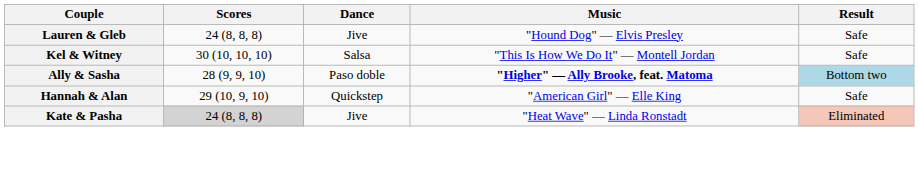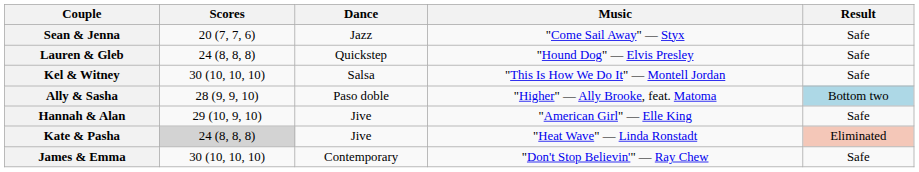+ row: Sean & Jenna | 20 (7, 7, 6) | Jazz | "Come Sail Away" — Styx | Safe
Lauren & Gleb | Dance: Jive -> Quickstep
Ally & Sasha | Music: bold -> normal
Hannah & Alan | Dance: Quickstep -> Jive
+ row: James & Emma | 30 (10, 10, 10) | Contemporary | "Don't Stop Believin'" — Ray Chew | Safe
